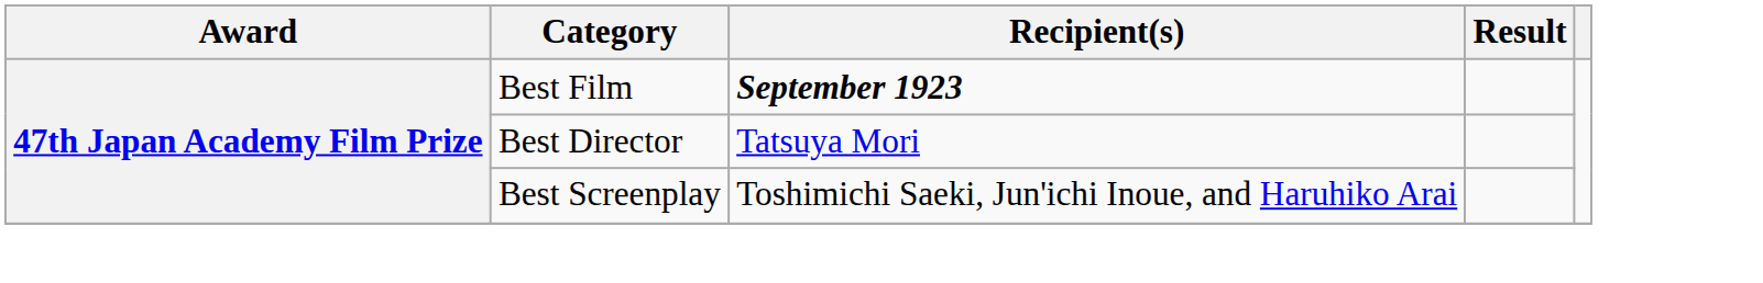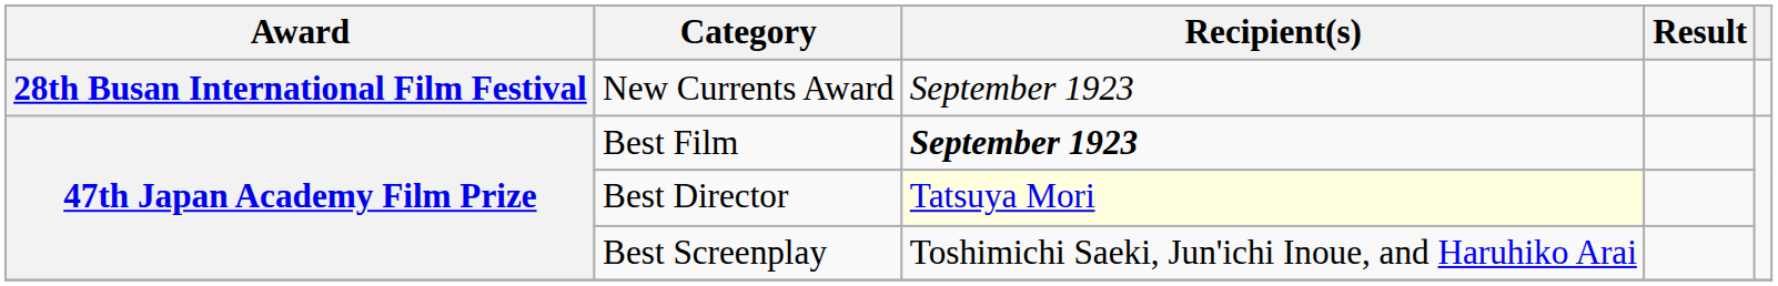+ row: 28th Busan International Film Festival | New Currents Award | September 1923
Best Director | Recipient(s): no background -> lightyellow background
